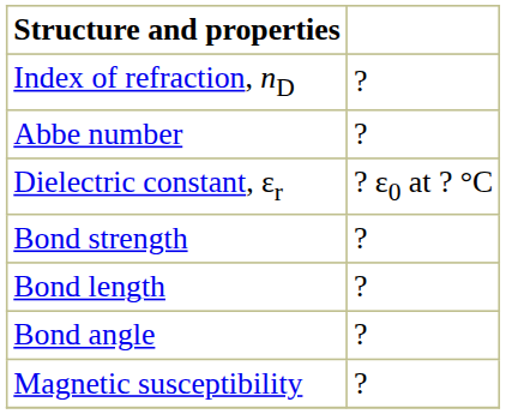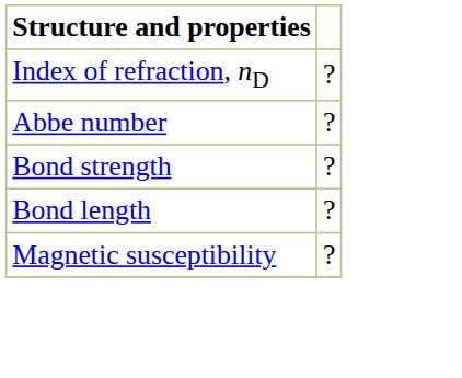- row: Dielectric constant, εr | ? ε0 at ? °C
- row: Bond angle | ?
